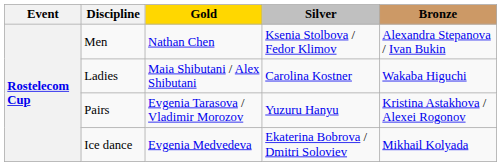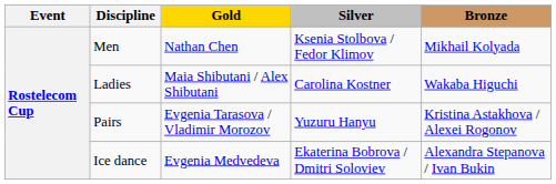Men | Bronze: Alexandra Stepanova / Ivan Bukin -> Mikhail Kolyada
Ice dance | Bronze: Mikhail Kolyada -> Alexandra Stepanova / Ivan Bukin
